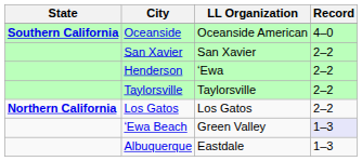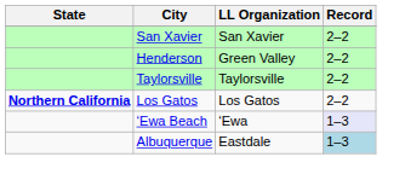- row: Southern California | Oceanside | Oceanside American | 4–0
Henderson | LL Organization: ʻEwa -> Green Valley
ʻEwa Beach | LL Organization: Green Valley -> ʻEwa
Albuquerque | Record: no background -> lightblue background
